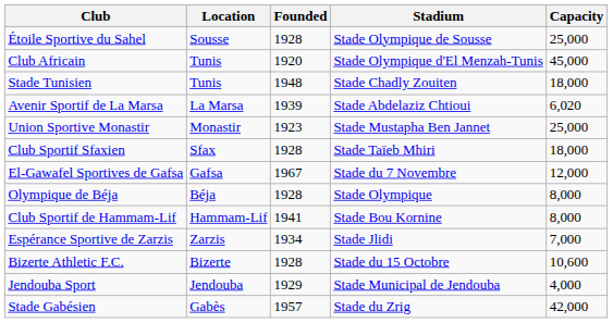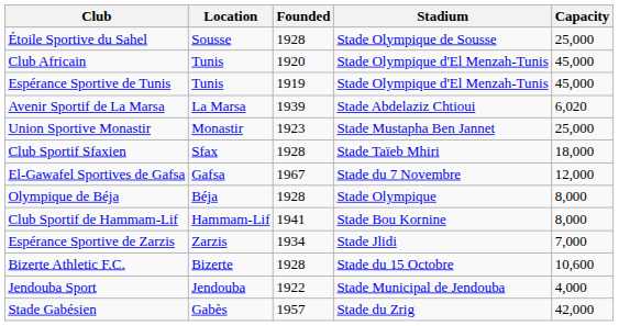+ row: Espérance Sportive de Tunis | Tunis | 1919 | Stade Olympique d'El Menzah-Tunis | 45,000
- row: Stade Tunisien | Tunis | 1948 | Stade Chadly Zouiten | 18,000
Jendouba Sport | Founded: 1929 -> 1922
